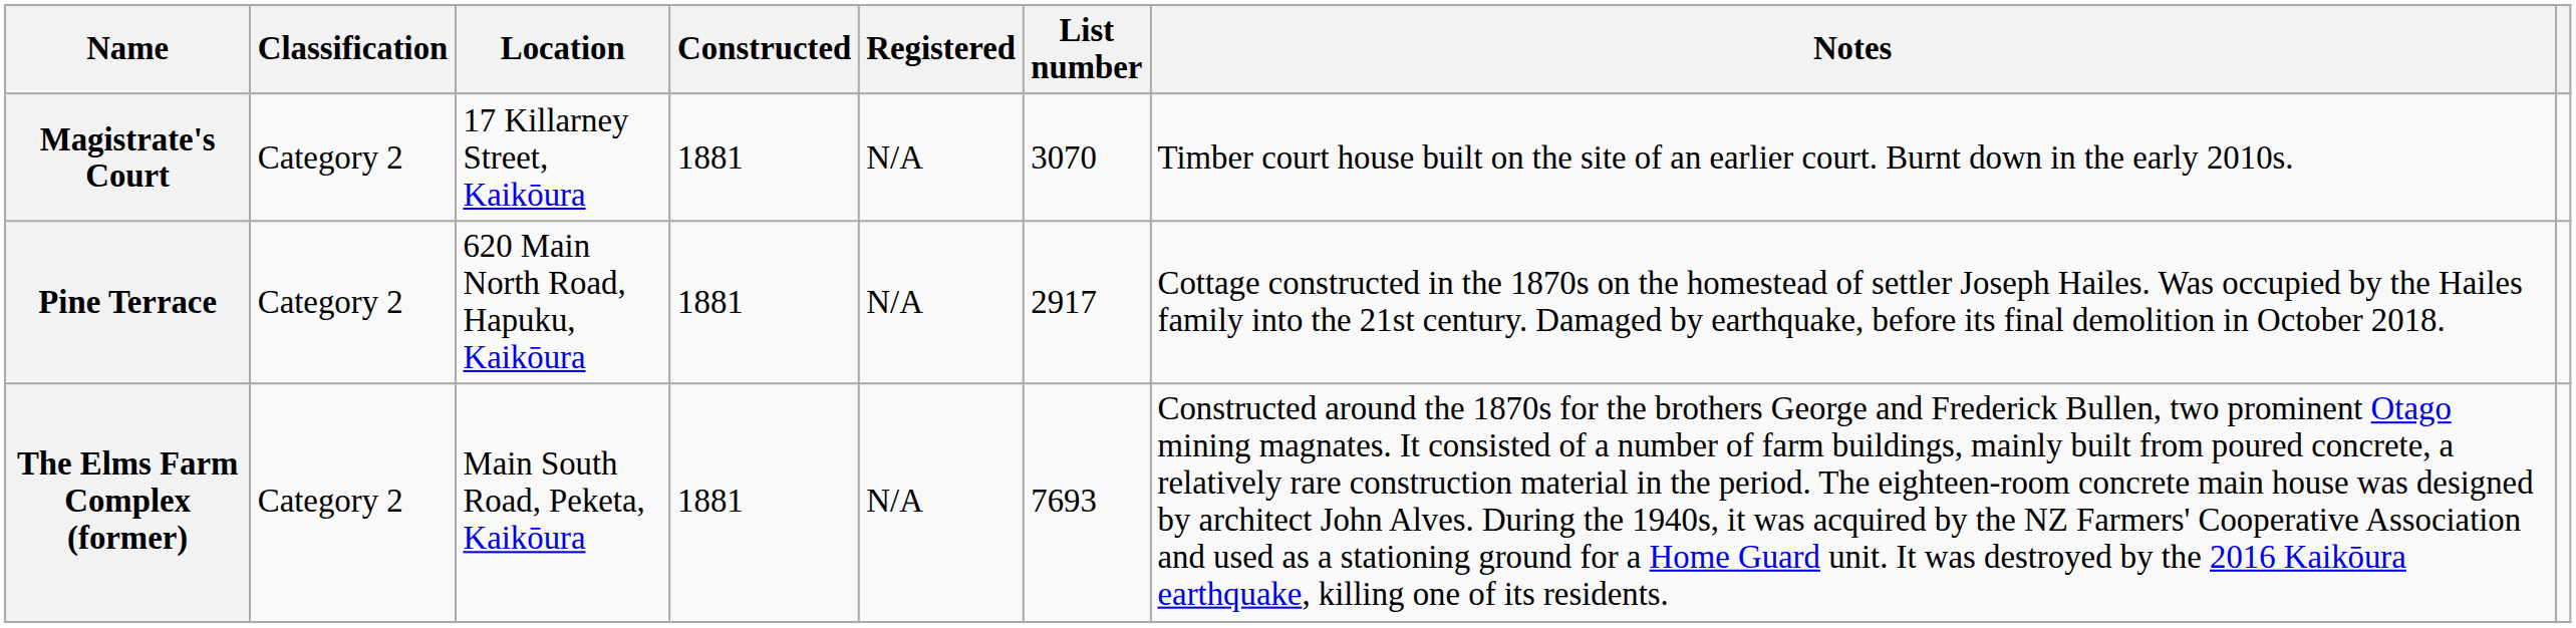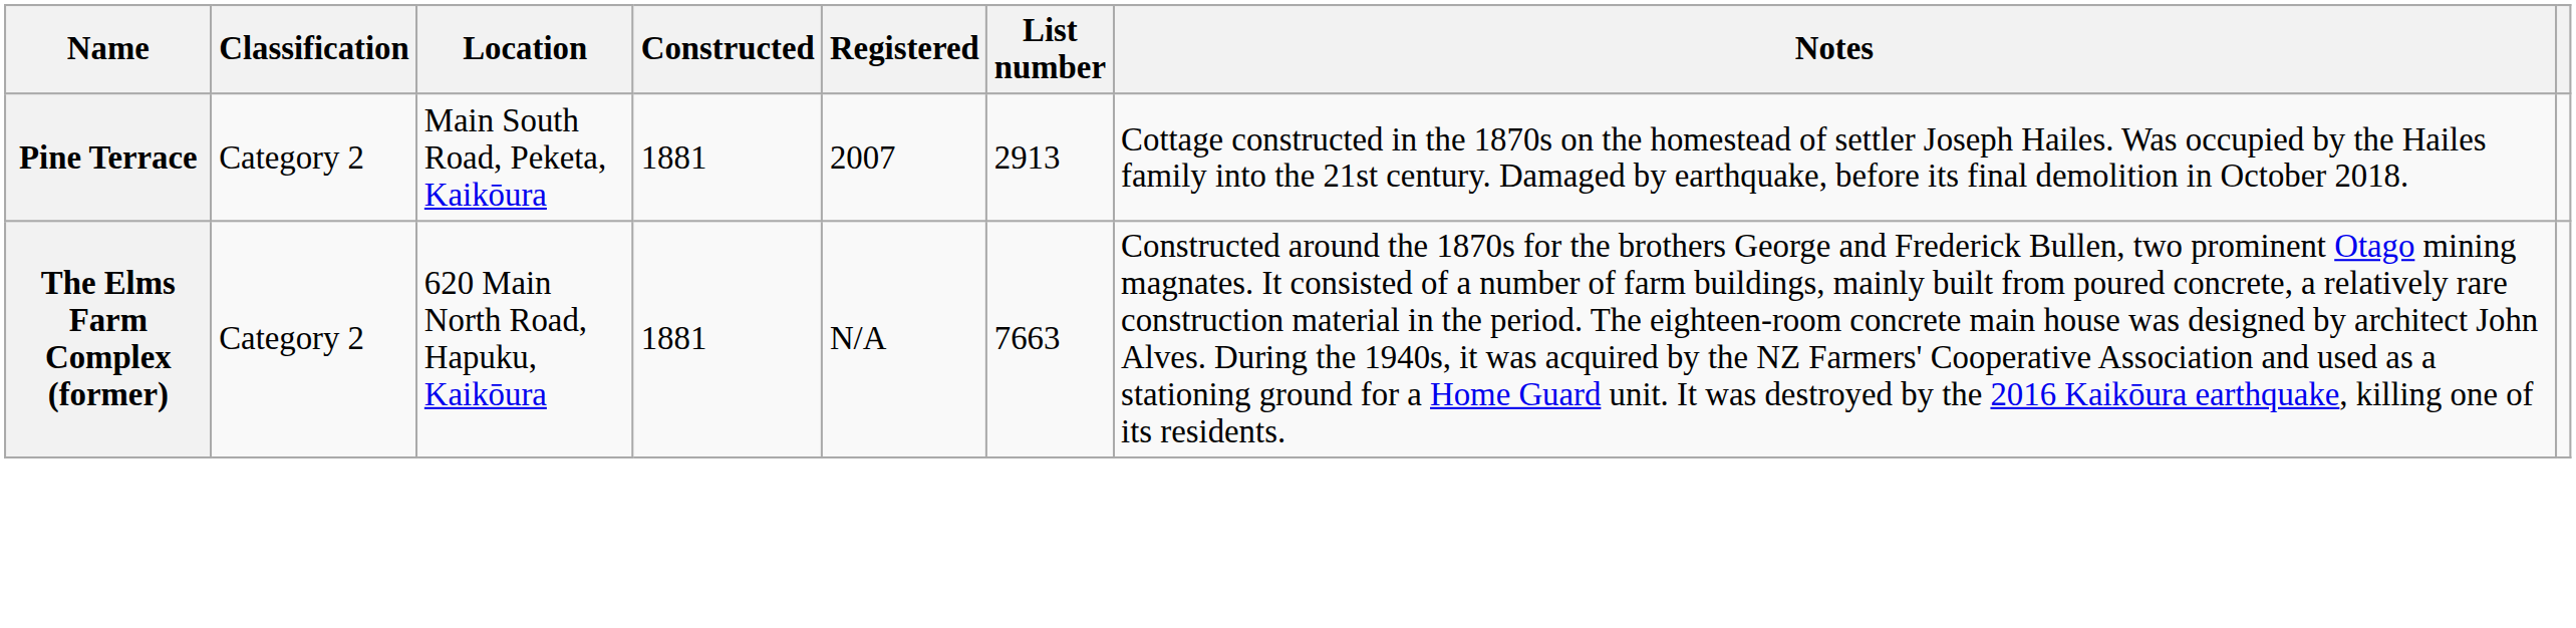- row: Magistrate's Court | Category 2 | 17 Killarney Street, Kaikōura | 1881 | N/A | 3070 | Timber court house built on the site of an earlier court. Burnt down in the early 2010s.
Pine Terrace | Location: 620 Main North Road, Hapuku, Kaikōura -> Main South Road, Peketa, Kaikōura
Pine Terrace | Registered: N/A -> 2007
Pine Terrace | List number: 2917 -> 2913
The Elms Farm Complex (former) | Location: Main South Road, Peketa, Kaikōura -> 620 Main North Road, Hapuku, Kaikōura
The Elms Farm Complex (former) | List number: 7693 -> 7663
